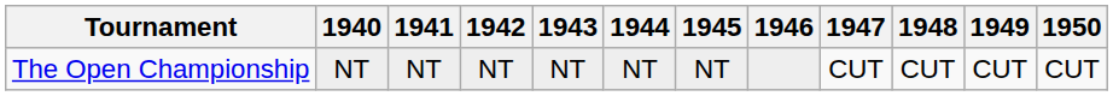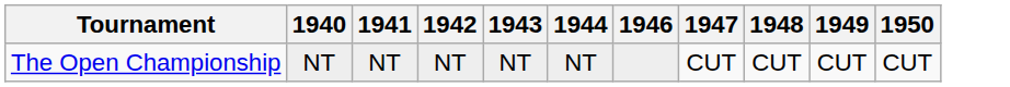- column: 1945 | NT
